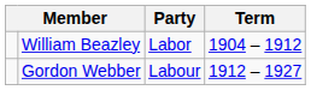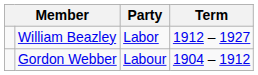William Beazley | Term: 1904 – 1912 -> 1912 – 1927
Gordon Webber | Term: 1912 – 1927 -> 1904 – 1912
